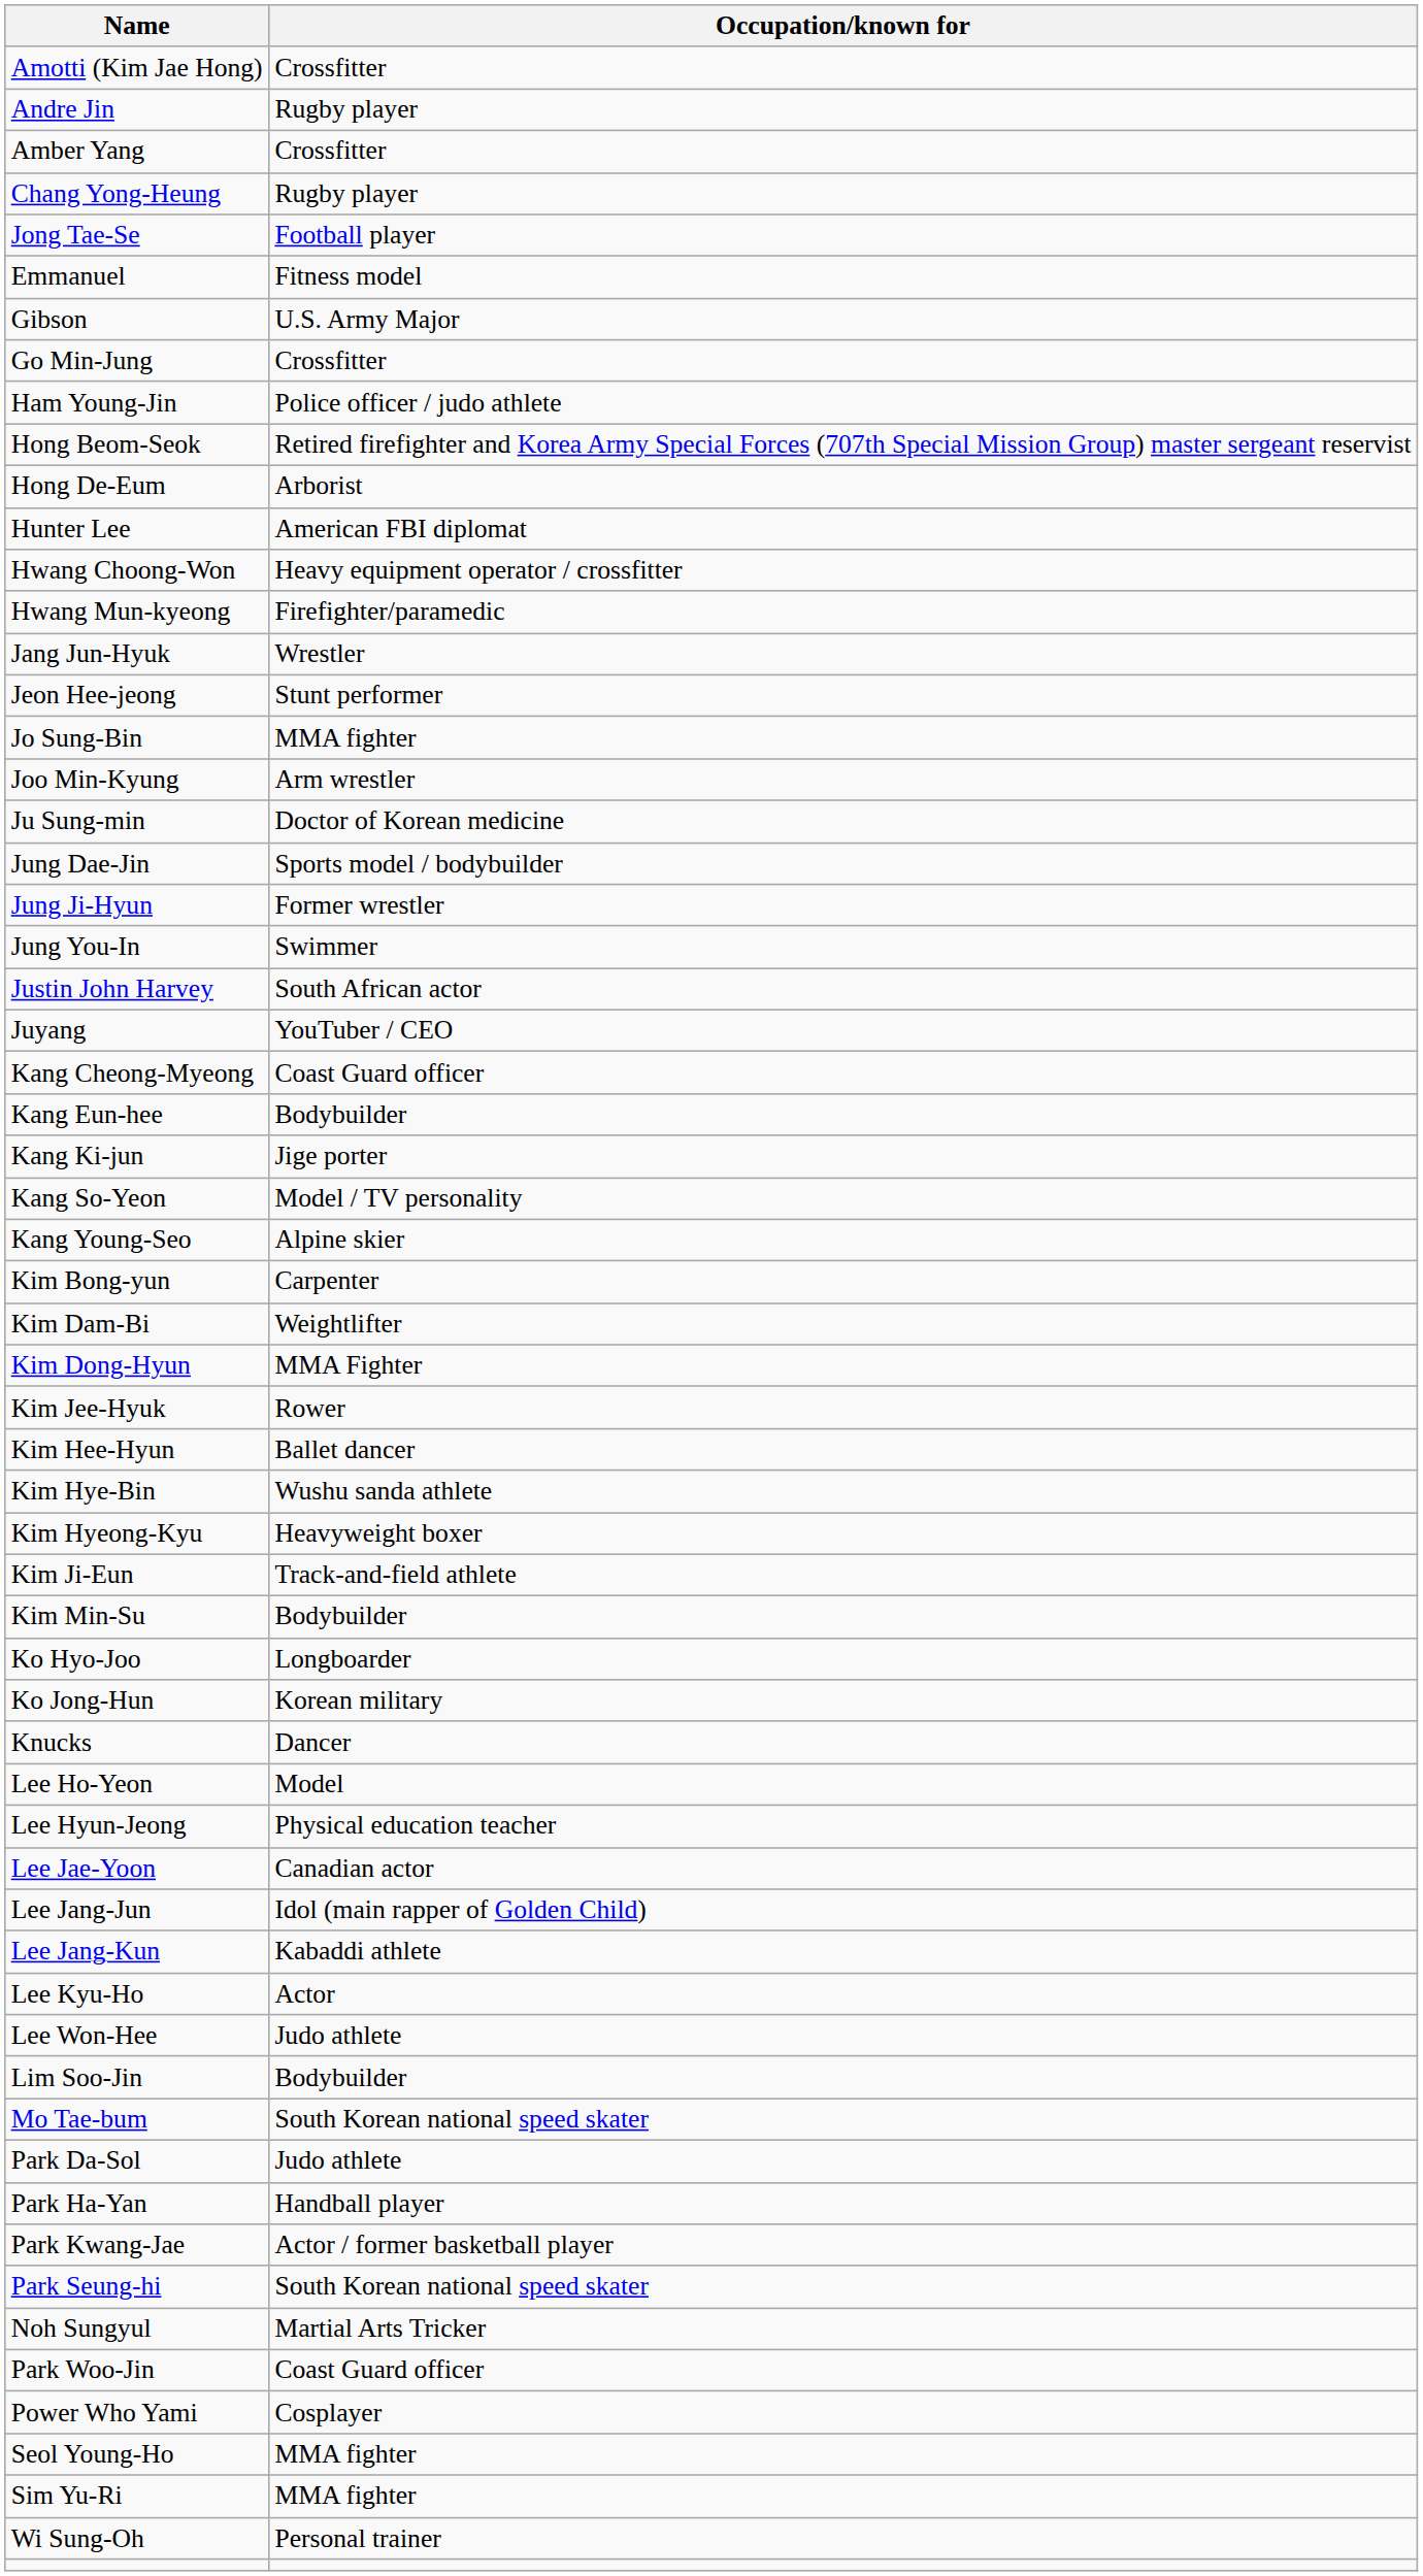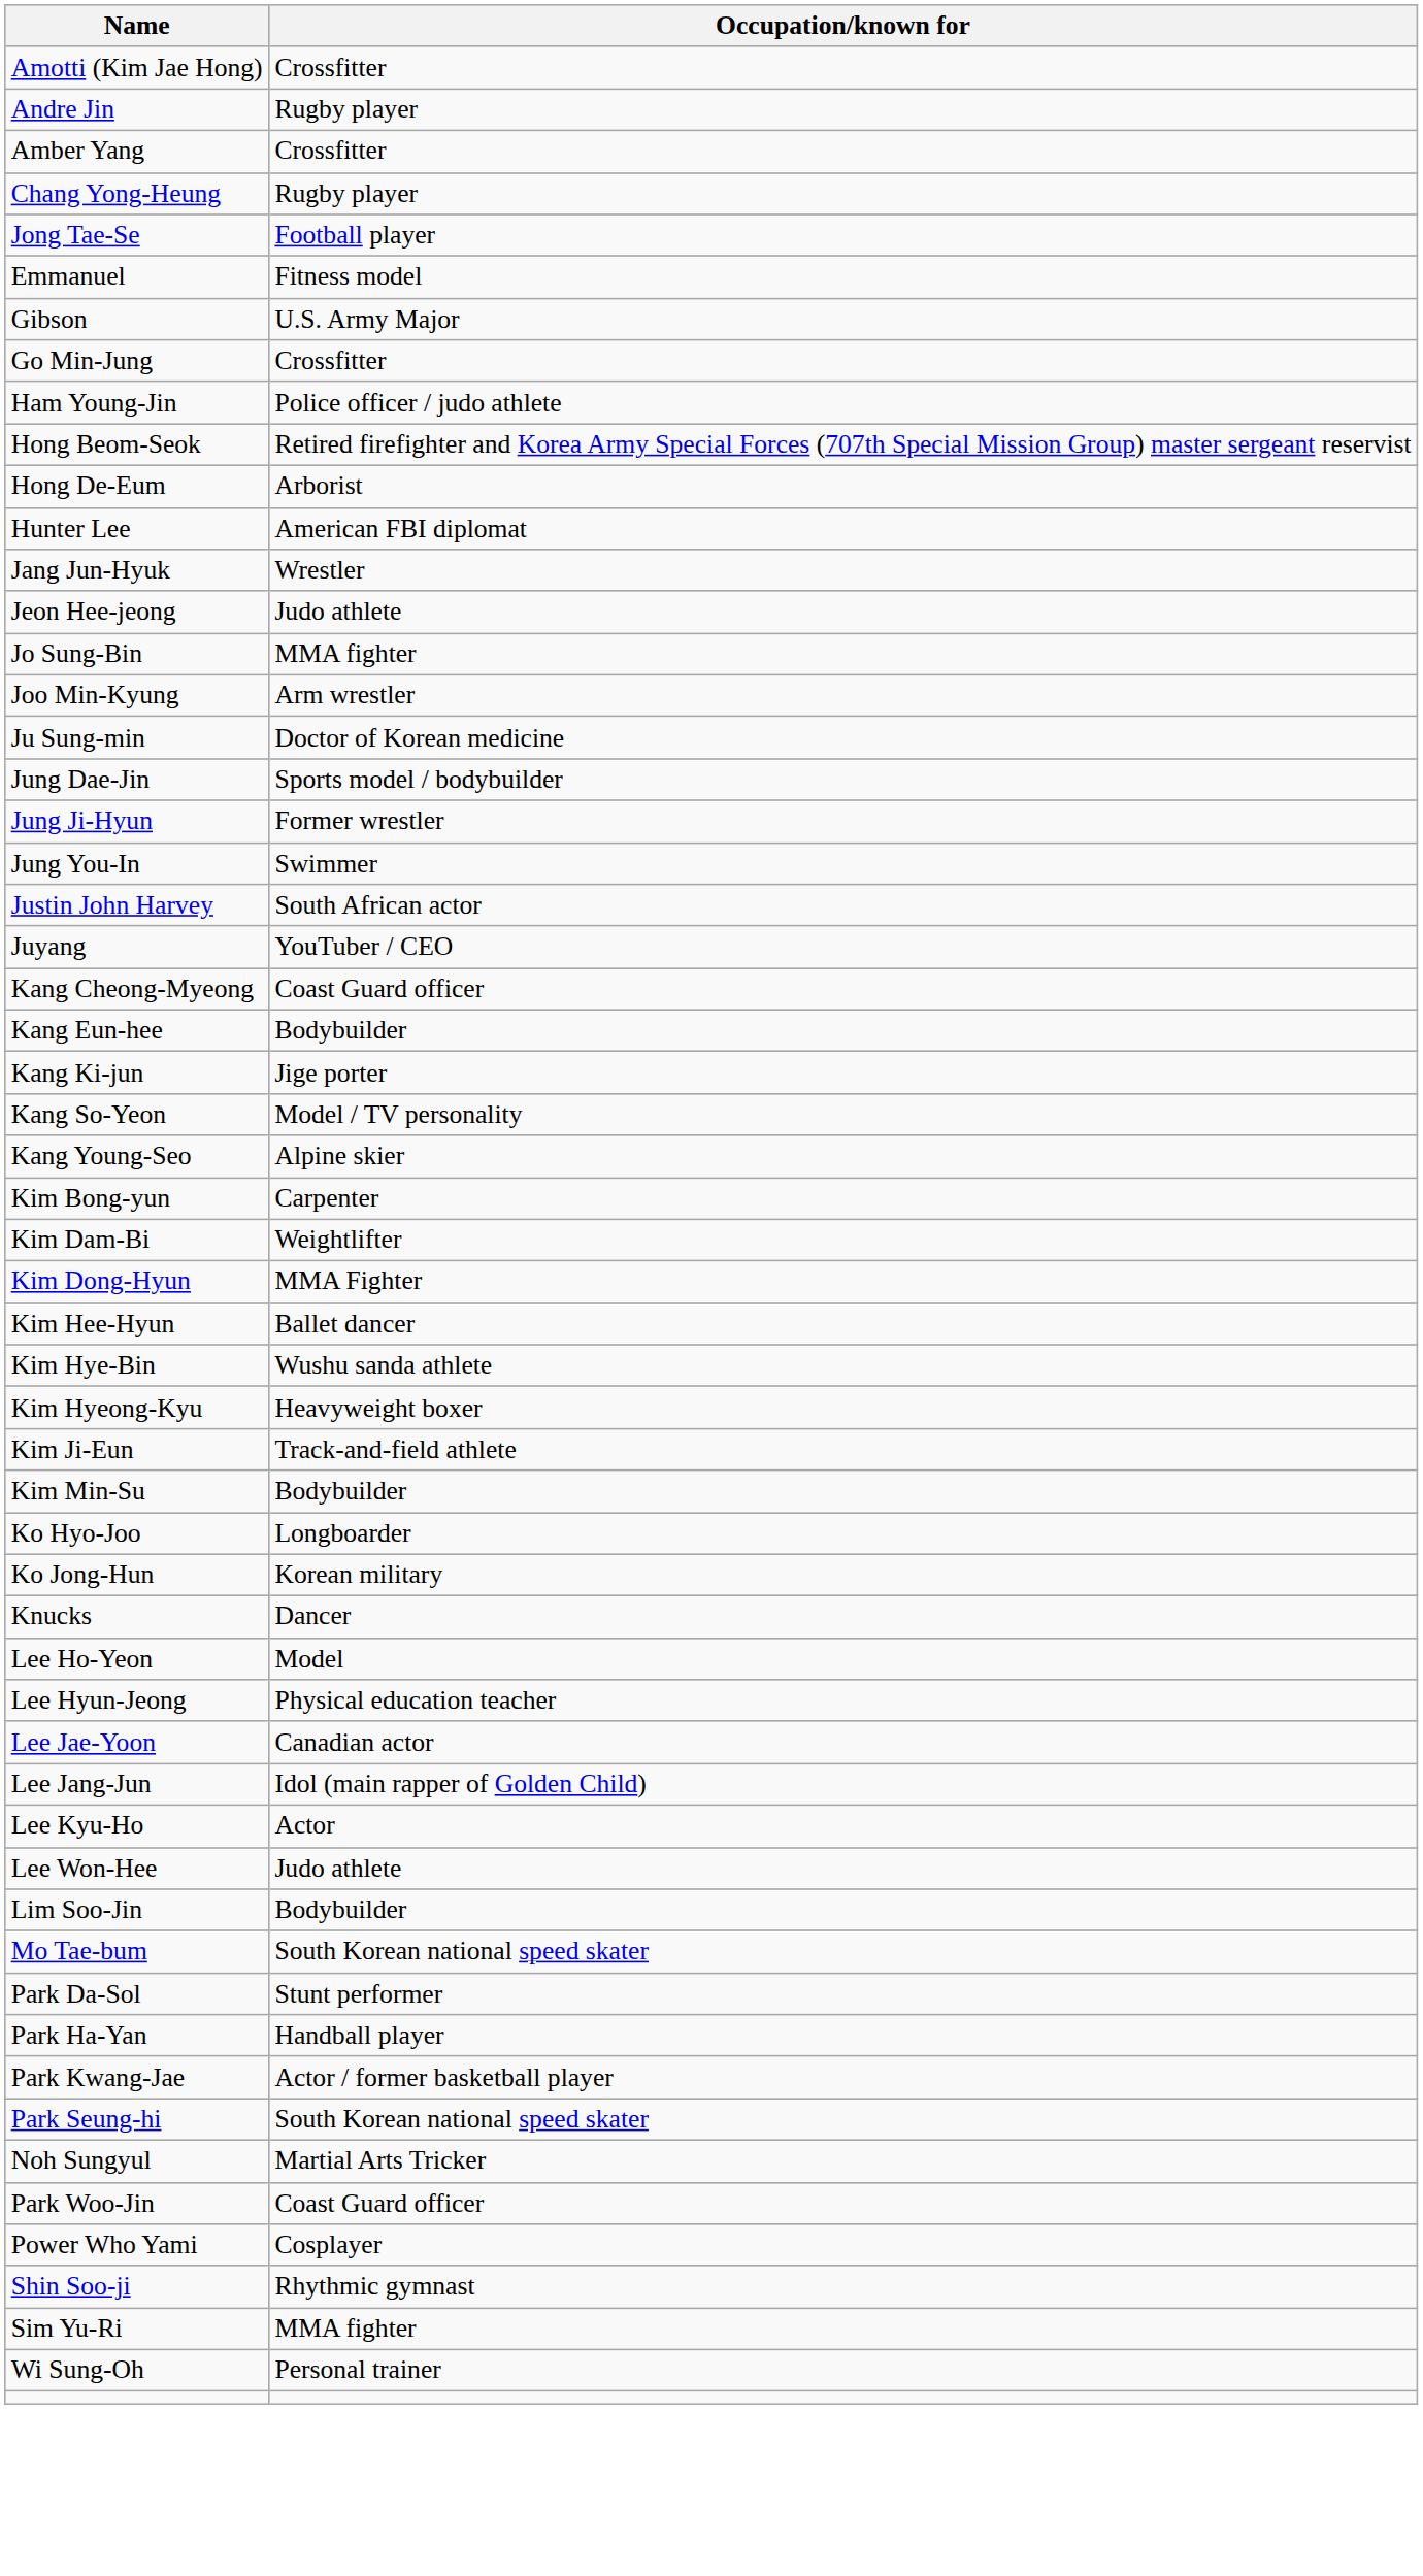- row: Hwang Choong-Won | Heavy equipment operator / crossfitter
- row: Hwang Mun-kyeong | Firefighter/paramedic
Jeon Hee-jeong | Occupation/known for: Stunt performer -> Judo athlete
- row: Kim Jee-Hyuk | Rower
- row: Lee Jang-Kun | Kabaddi athlete
Park Da-Sol | Occupation/known for: Judo athlete -> Stunt performer
- row: Seol Young-Ho | MMA fighter
+ row: Shin Soo-ji | Rhythmic gymnast
